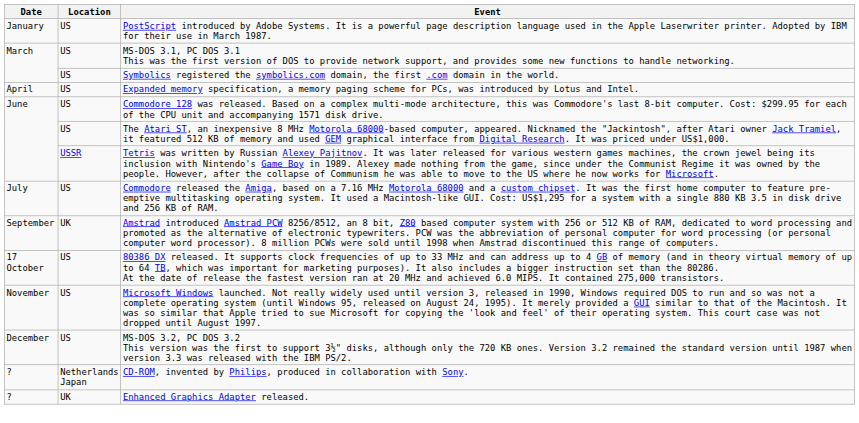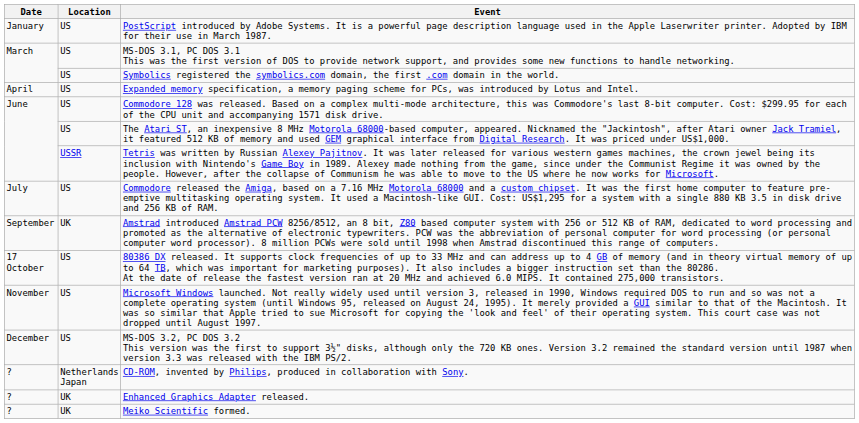+ row: ? | UK | Meiko Scientific formed.
